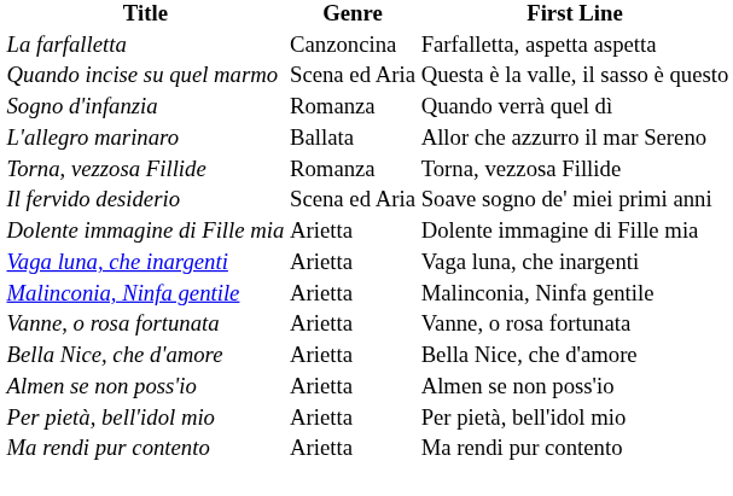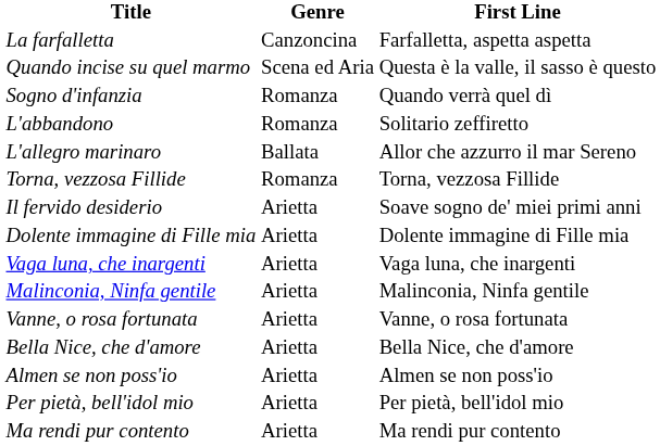+ row: L'abbandono | Romanza | Solitario zeffiretto
Il fervido desiderio | Genre: Scena ed Aria -> Arietta
